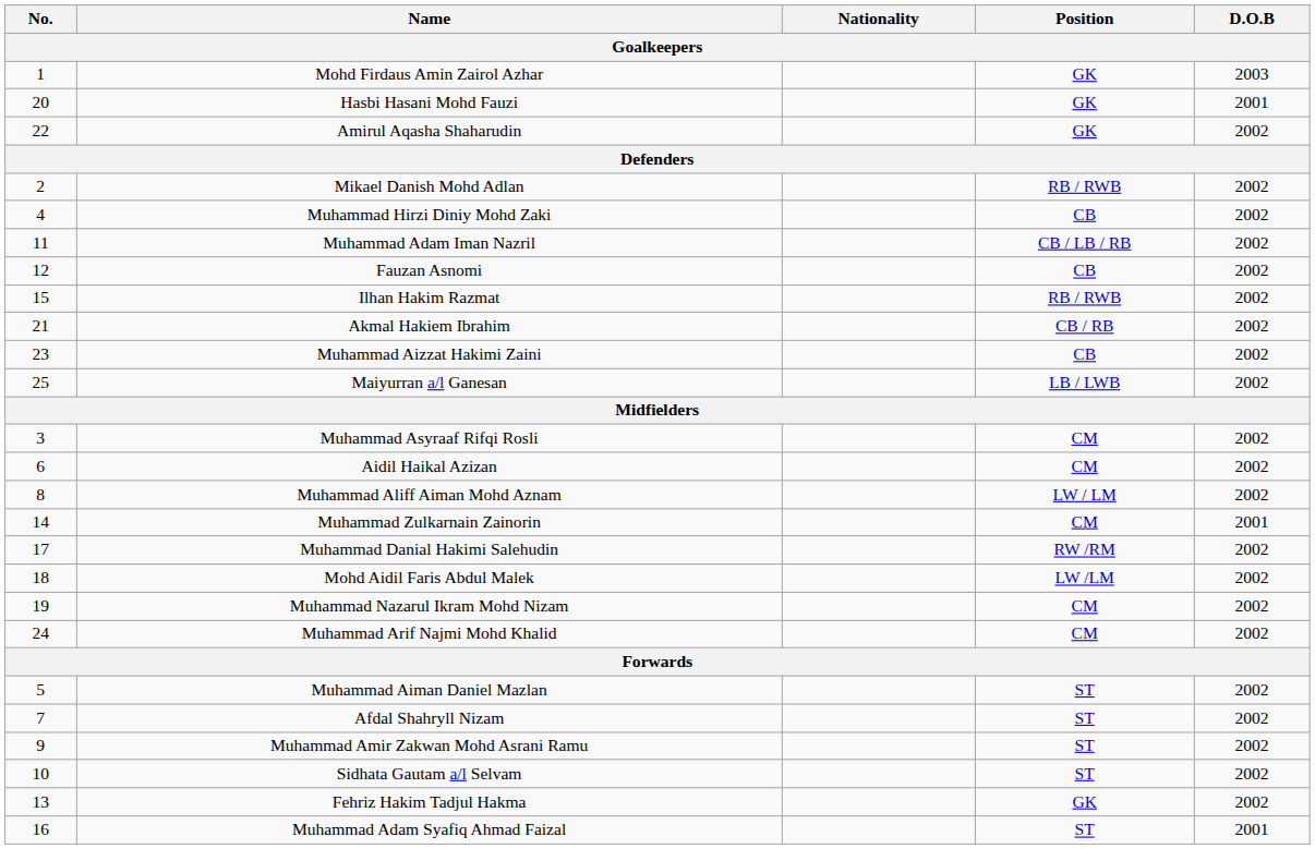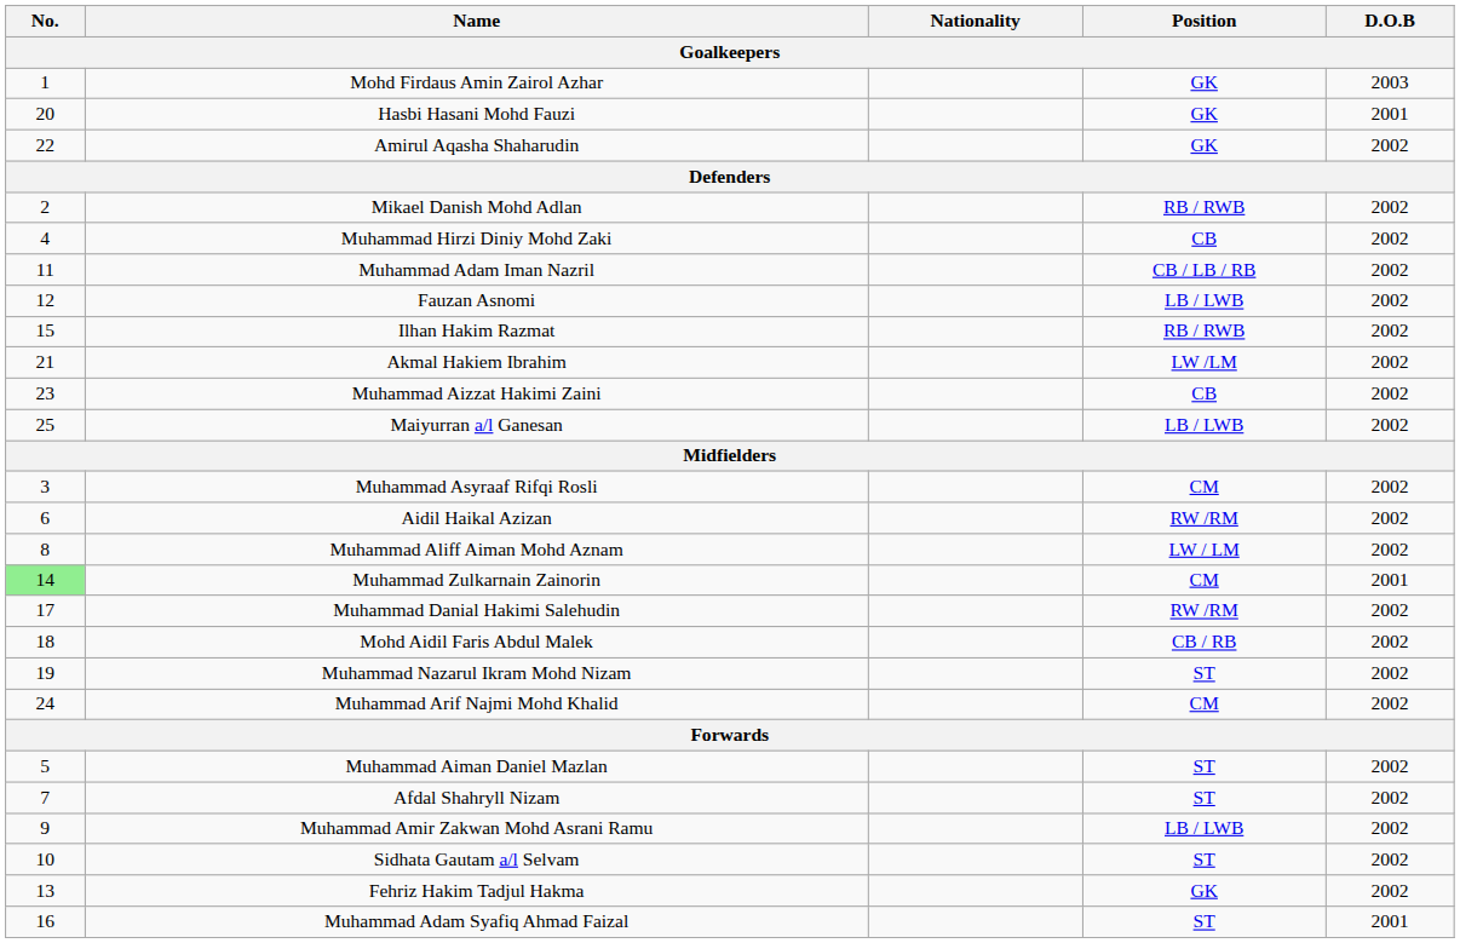Fauzan Asnomi | Position: CB -> LB / LWB
Akmal Hakiem Ibrahim | Position: CB / RB -> LW /LM
Aidil Haikal Azizan | Position: CM -> RW /RM
Muhammad Zulkarnain Zainorin | No.: no background -> lightgreen background
Mohd Aidil Faris Abdul Malek | Position: LW /LM -> CB / RB
Muhammad Nazarul Ikram Mohd Nizam | Position: CM -> ST
Muhammad Amir Zakwan Mohd Asrani Ramu | Position: ST -> LB / LWB
